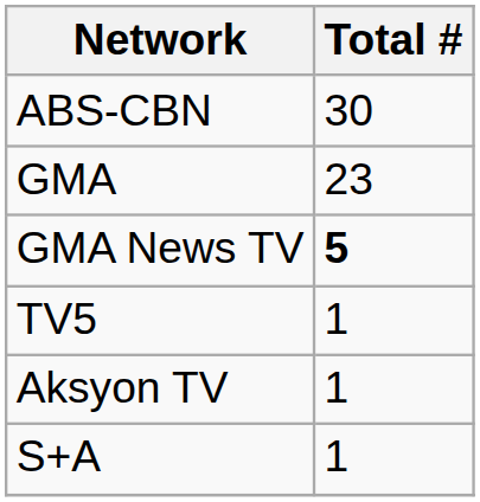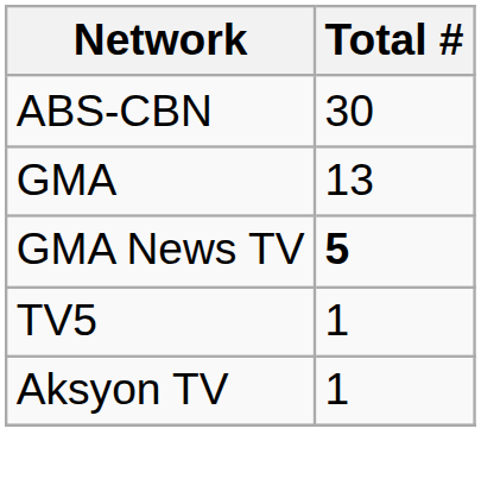GMA | Total #: 23 -> 13
- row: S+A | 1
